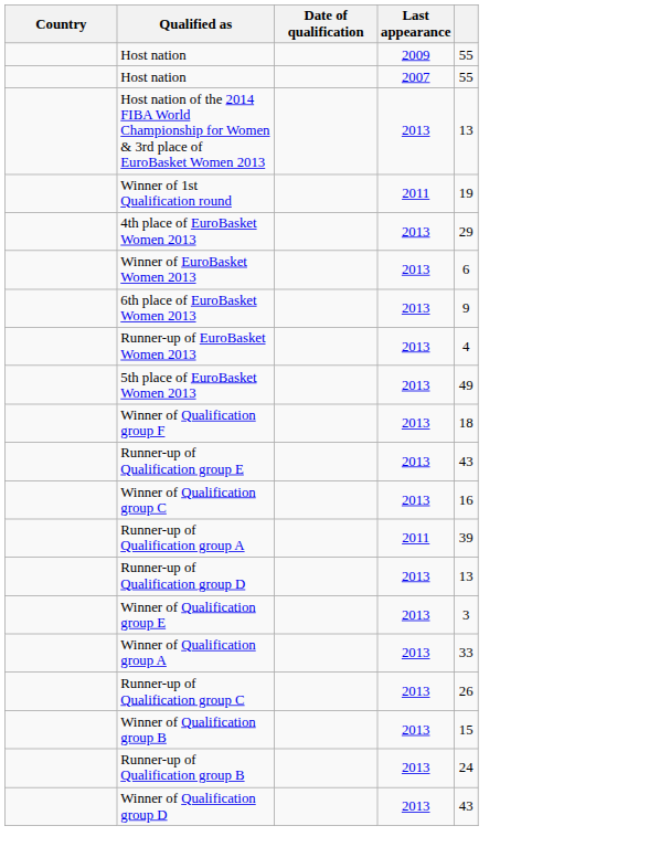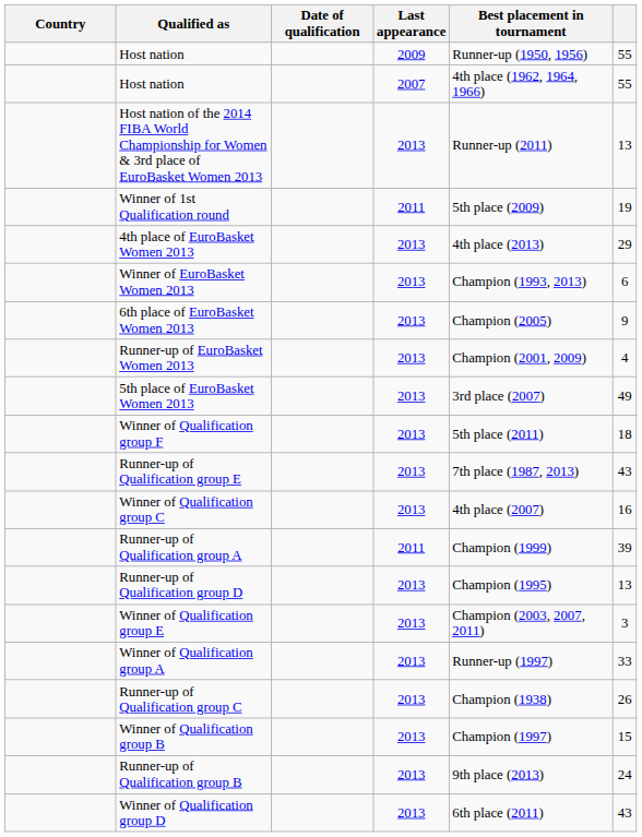+ column: Best placement in tournament | Runner-up (1950, 1956) | 4th place (1962, 1964, 1966) | Runner-up (2011) | 5th place (2009) | 4th place (2013) | Champion (1993, 2013) | Champion (2005) | Champion (2001, 2009) | 3rd place (2007) | 5th place (2011) | 7th place (1987, 2013) | 4th place (2007) | Champion (1999) | Champion (1995) | Champion (2003, 2007, 2011) | Runner-up (1997) | Champion (1938) | Champion (1997) | 9th place (2013) | 6th place (2011)
